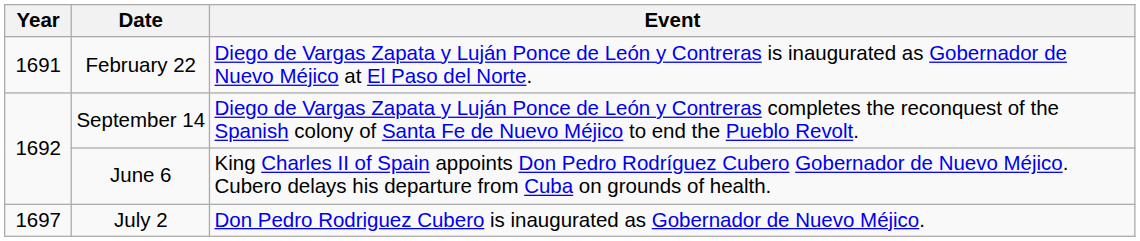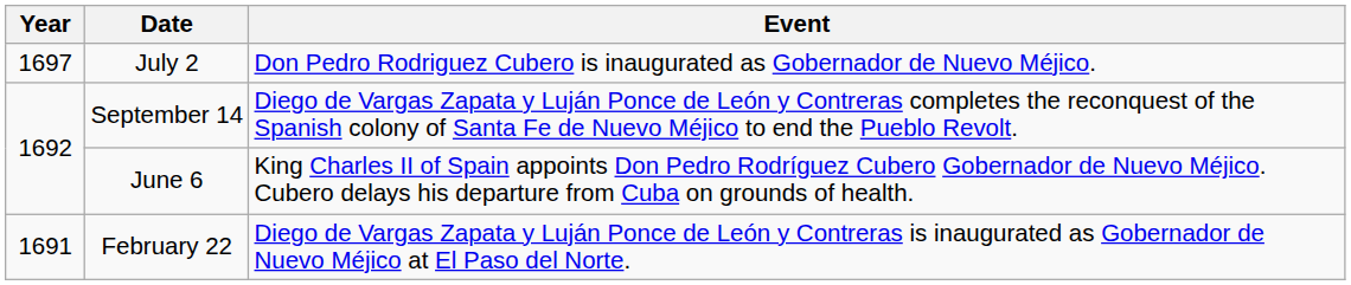rows swapped: July 2 <-> February 22
